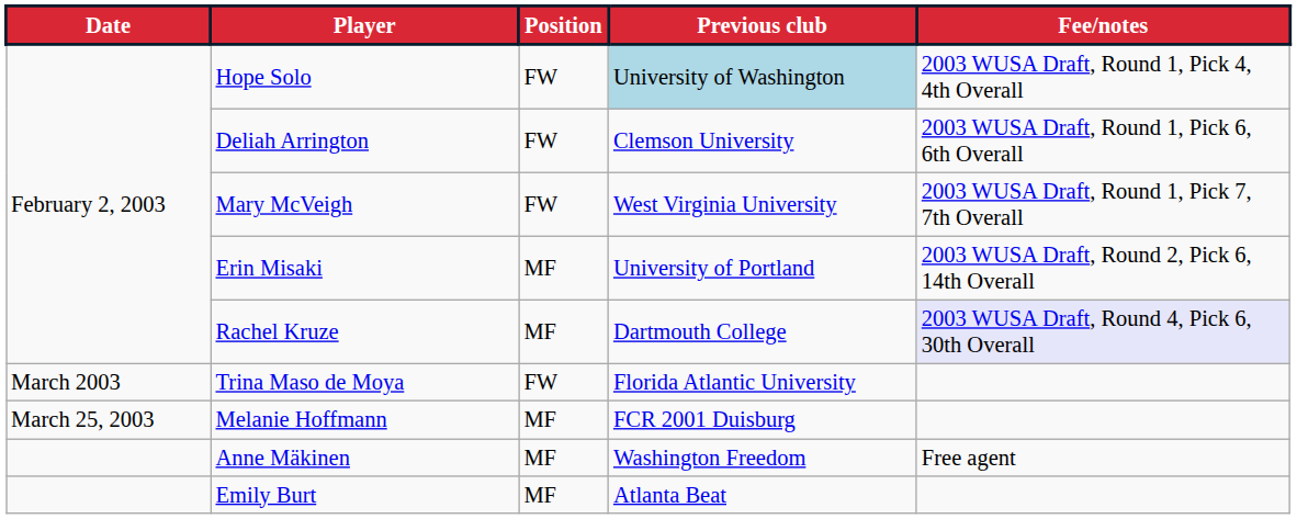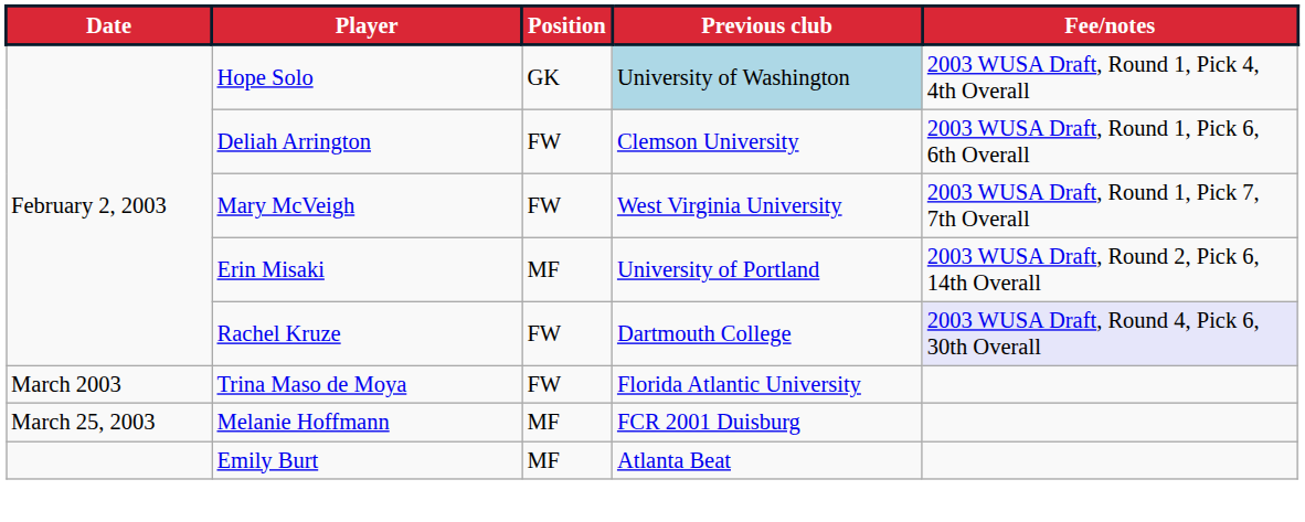Hope Solo | Position: FW -> GK
Rachel Kruze | Position: MF -> FW
- row: Anne Mäkinen | MF | Washington Freedom | Free agent
